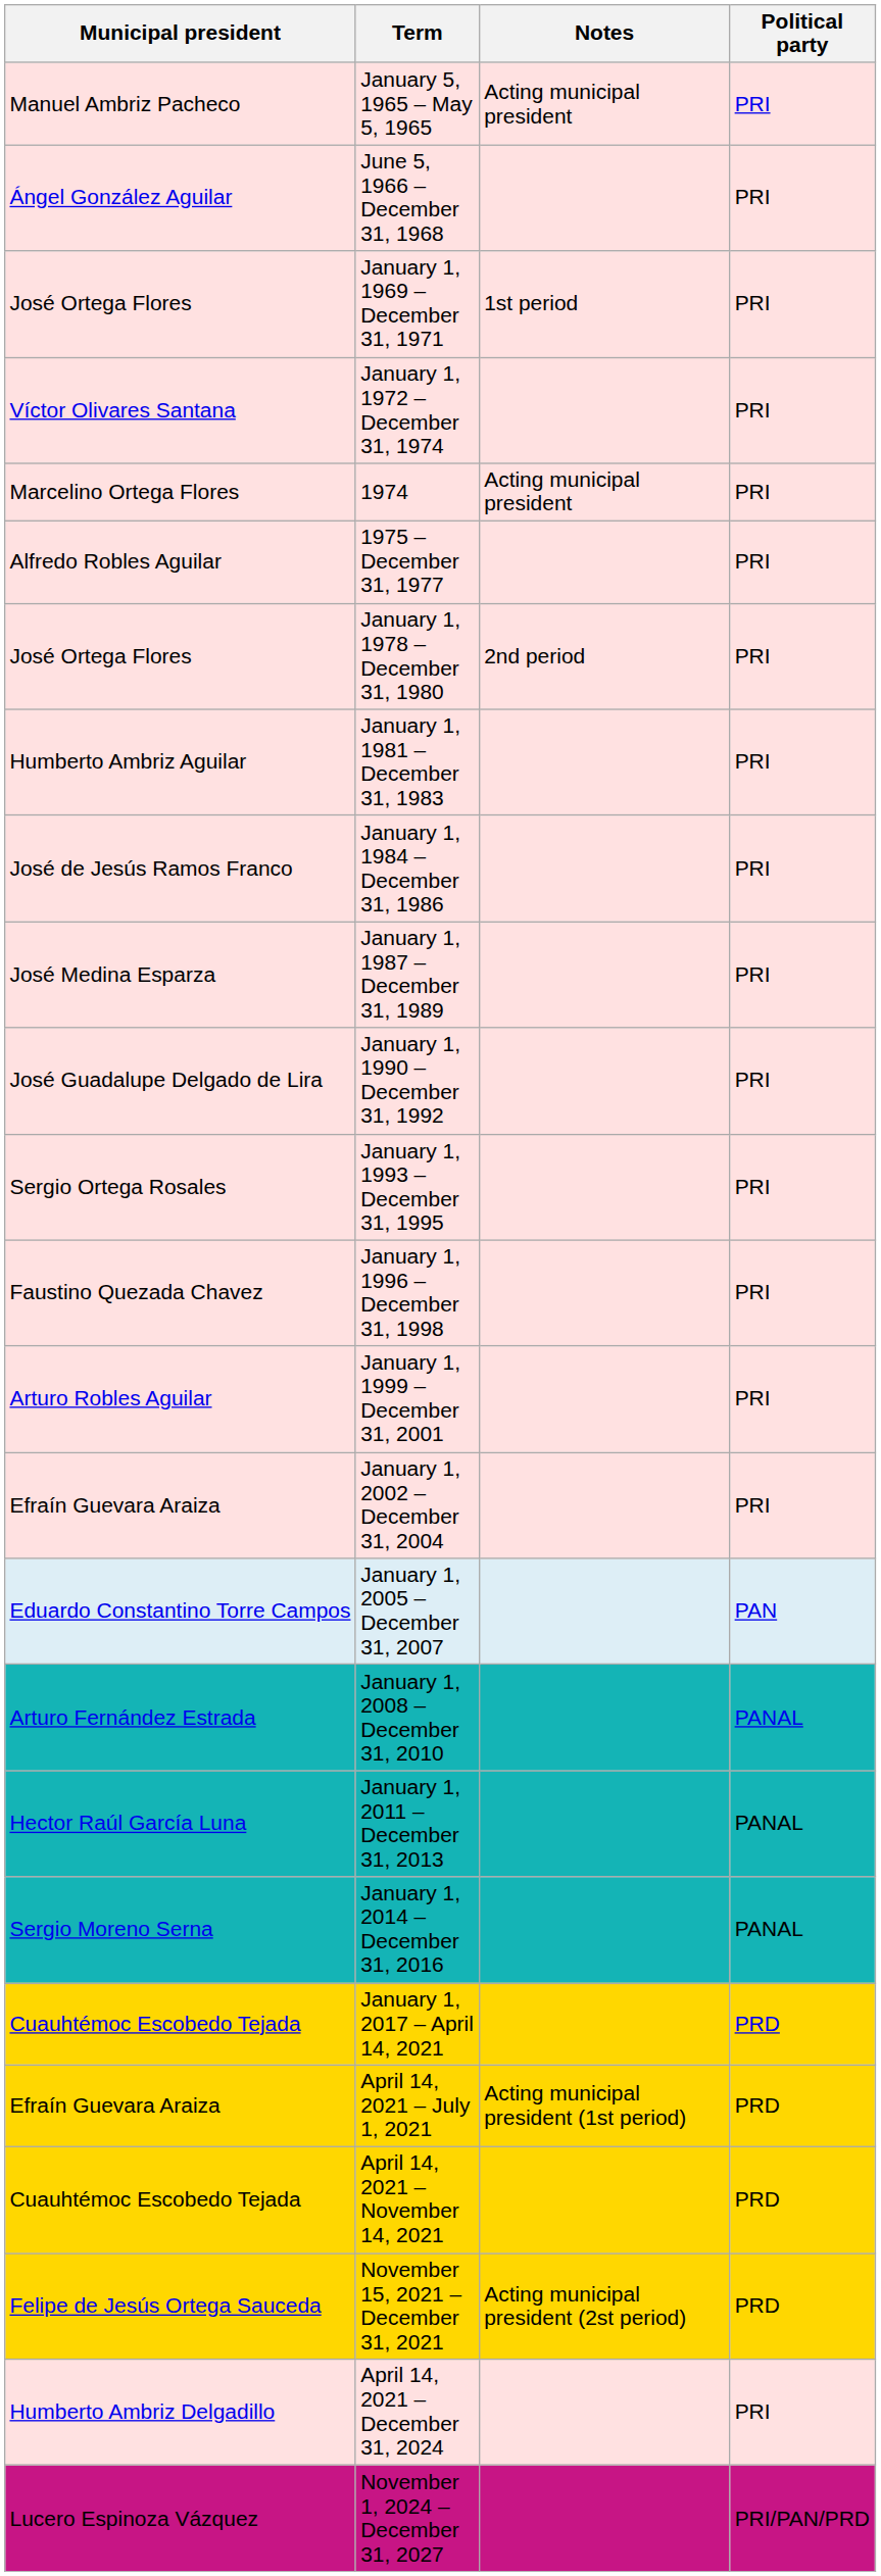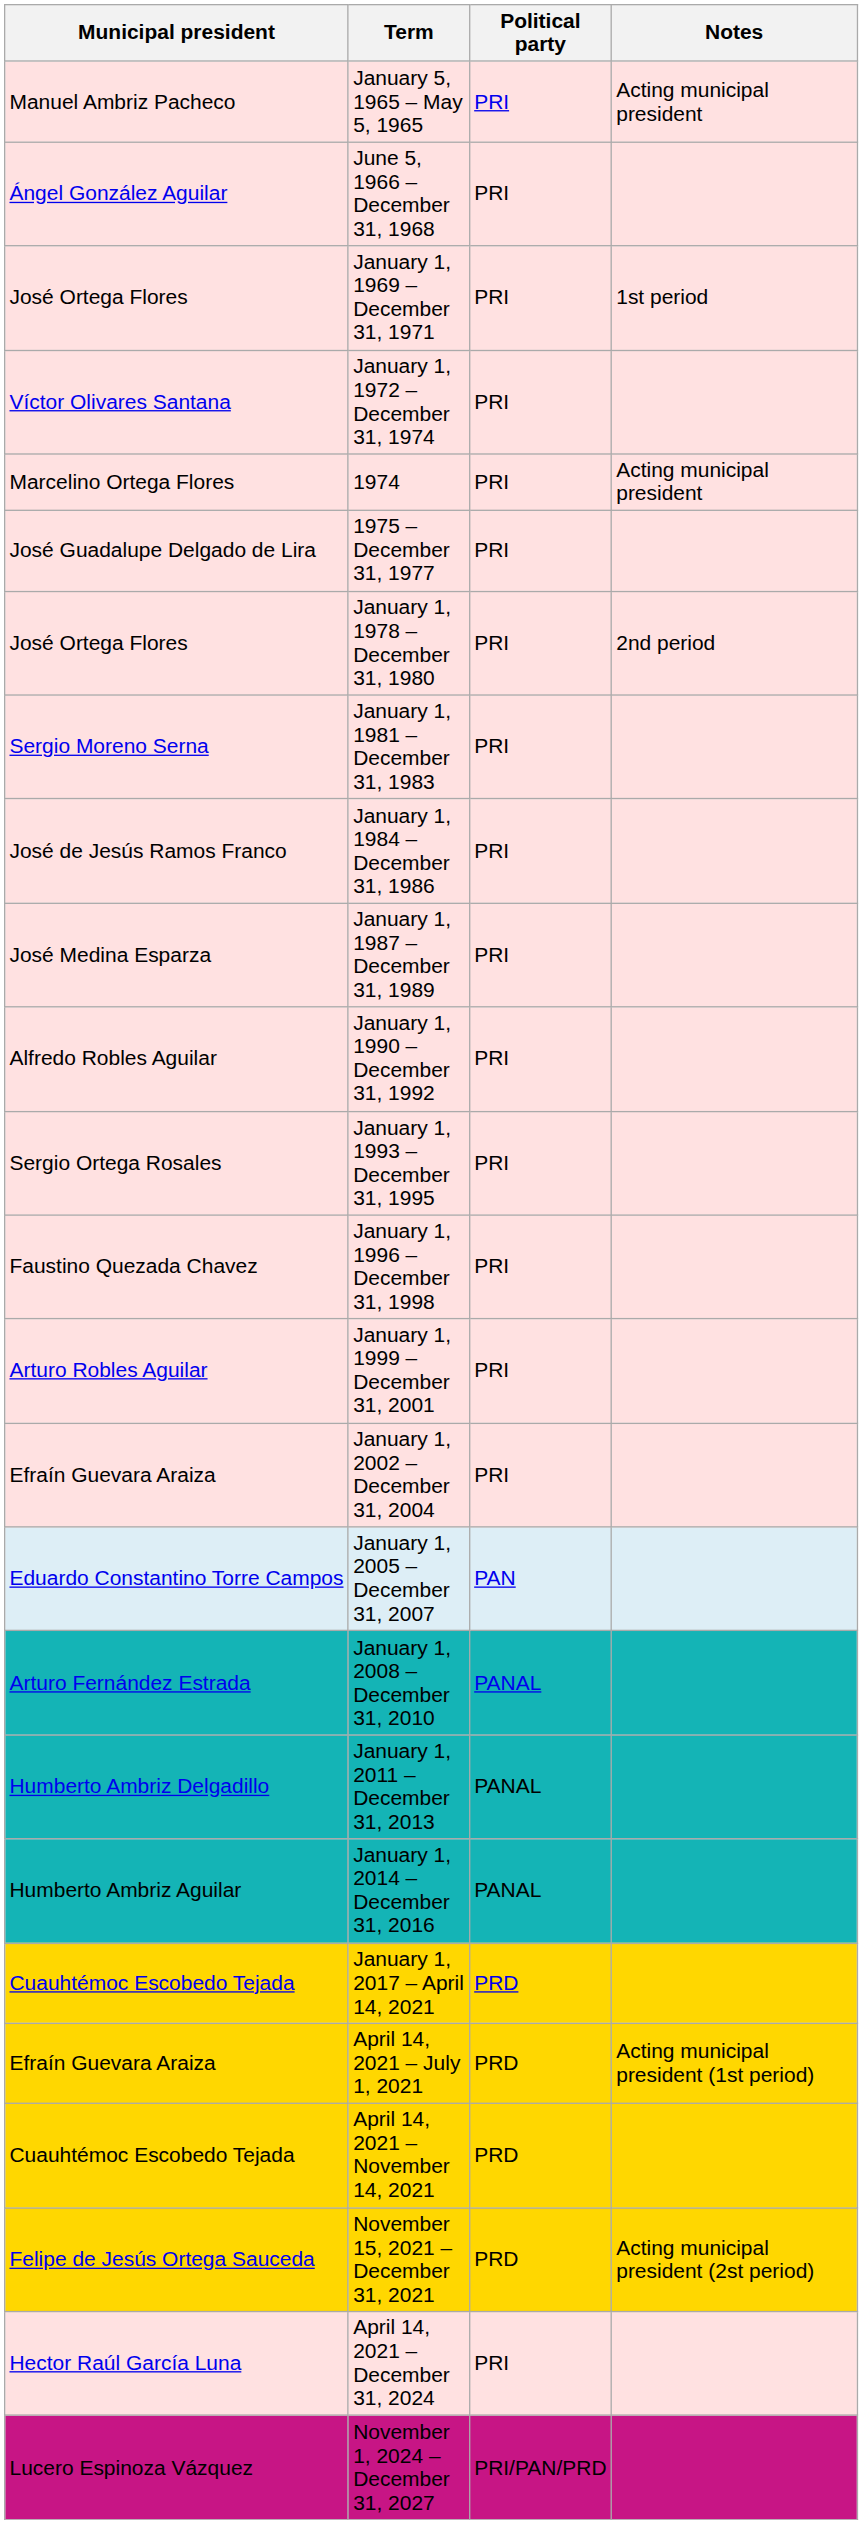columns swapped: Political party <-> Notes
1975 – December 31, 1977 | Municipal president: Alfredo Robles Aguilar -> José Guadalupe Delgado de Lira
January 1, 1981 – December 31, 1983 | Municipal president: Humberto Ambriz Aguilar -> Sergio Moreno Serna
January 1, 1990 – December 31, 1992 | Municipal president: José Guadalupe Delgado de Lira -> Alfredo Robles Aguilar
January 1, 2011 – December 31, 2013 | Municipal president: Hector Raúl García Luna -> Humberto Ambriz Delgadillo
January 1, 2014 – December 31, 2016 | Municipal president: Sergio Moreno Serna -> Humberto Ambriz Aguilar
April 14, 2021 – December 31, 2024 | Municipal president: Humberto Ambriz Delgadillo -> Hector Raúl García Luna
